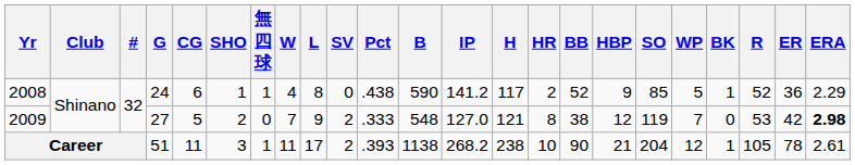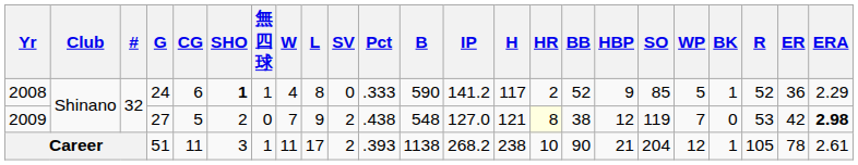2008 | SHO: normal -> bold
2008 | Pct: .438 -> .333
2009 | Pct: .333 -> .438
2009 | HR: no background -> lightyellow background
